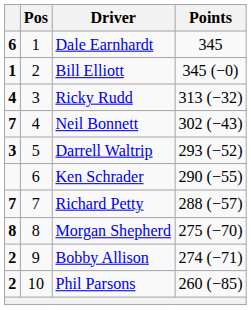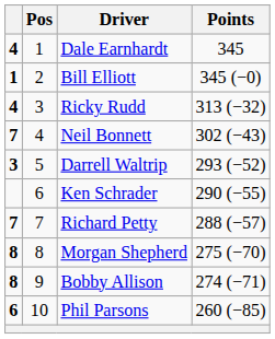Dale Earnhardt | column 1: 6 -> 4
Bobby Allison | column 1: 2 -> 8
Phil Parsons | column 1: 2 -> 6
